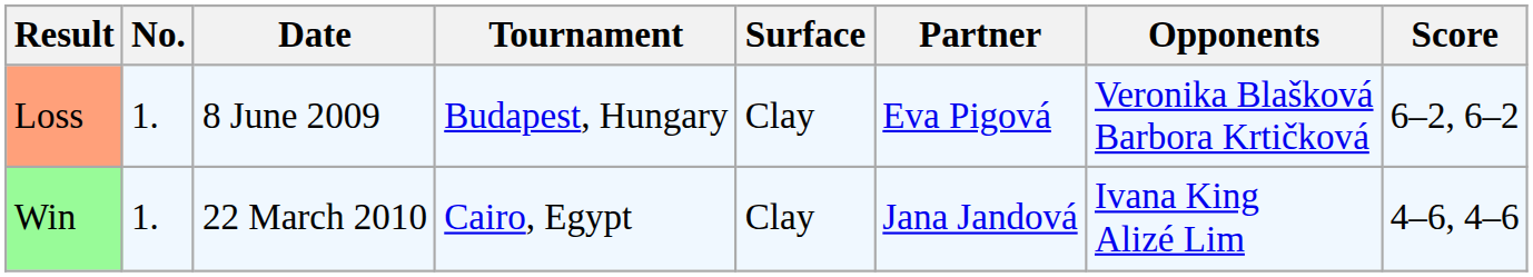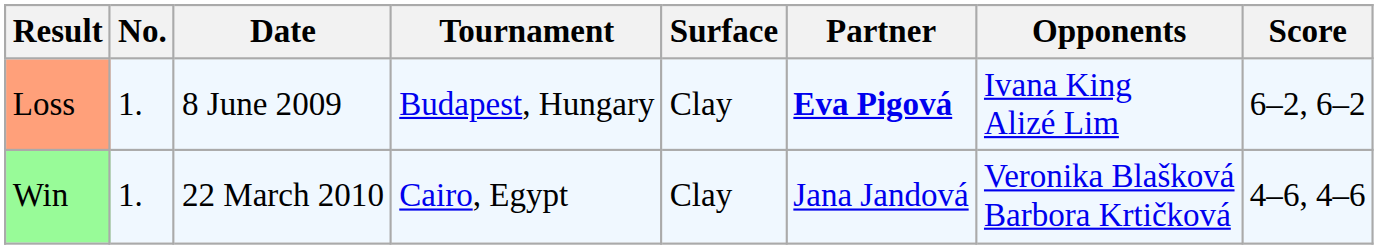Loss | Partner: normal -> bold
Loss | Opponents: Veronika Blašková Barbora Krtičková -> Ivana King Alizé Lim
Win | Opponents: Ivana King Alizé Lim -> Veronika Blašková Barbora Krtičková
